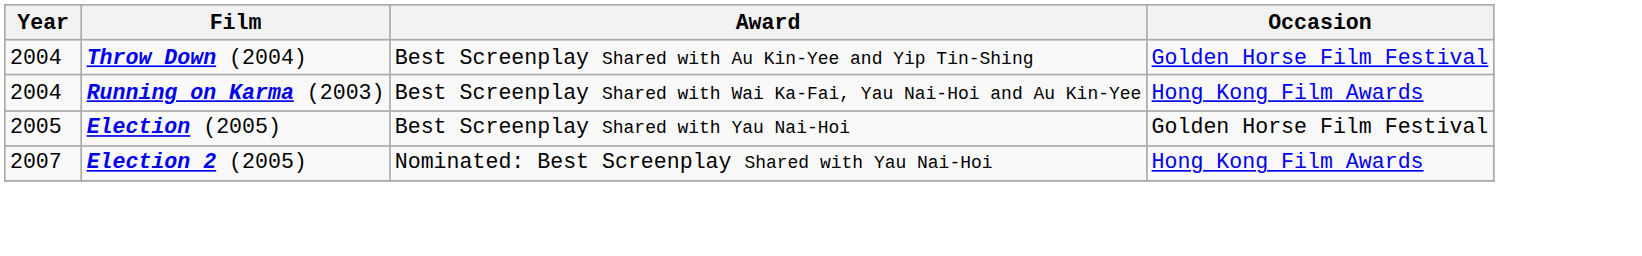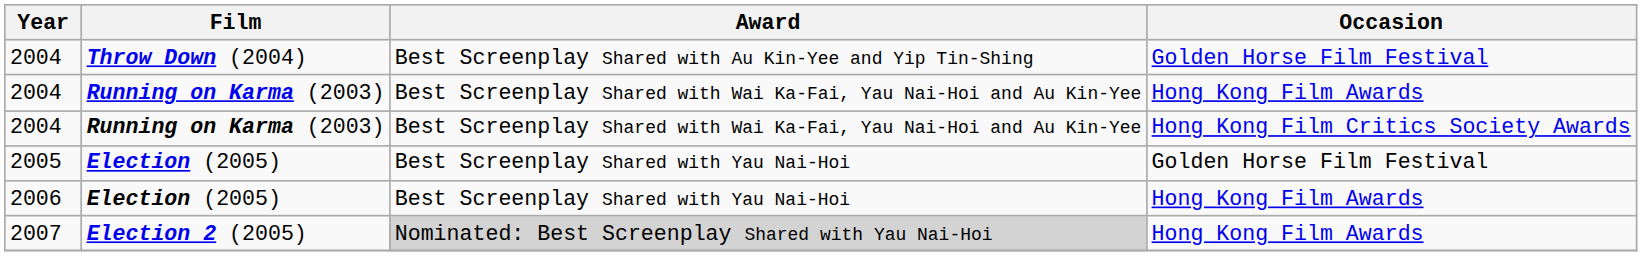+ row: 2004 | Running on Karma (2003) | Best Screenplay Shared with Wai Ka-Fai, Yau Nai-Hoi and Au Kin-Yee | Hong Kong Film Critics Society Awards
+ row: 2006 | Election (2005) | Best Screenplay Shared with Yau Nai-Hoi | Hong Kong Film Awards
2007 | Award: no background -> lightgrey background
